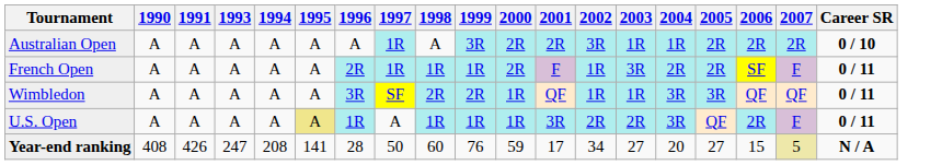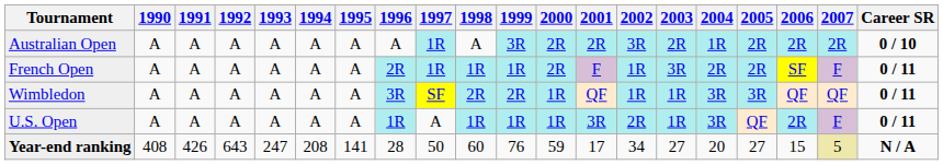+ column: 1992 | A | A | A | A | 643
Australian Open | 2003: 1R -> 2R
U.S. Open | 1995: khaki background -> no background
U.S. Open | 2003: 2R -> 1R
